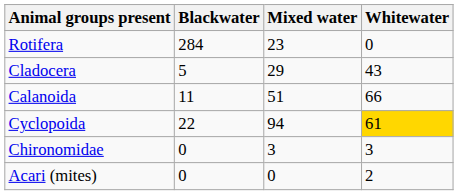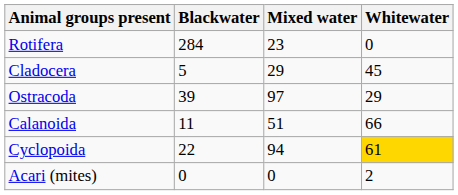Cladocera | Whitewater: 43 -> 45
+ row: Ostracoda | 39 | 97 | 29
- row: Chironomidae | 0 | 3 | 3
